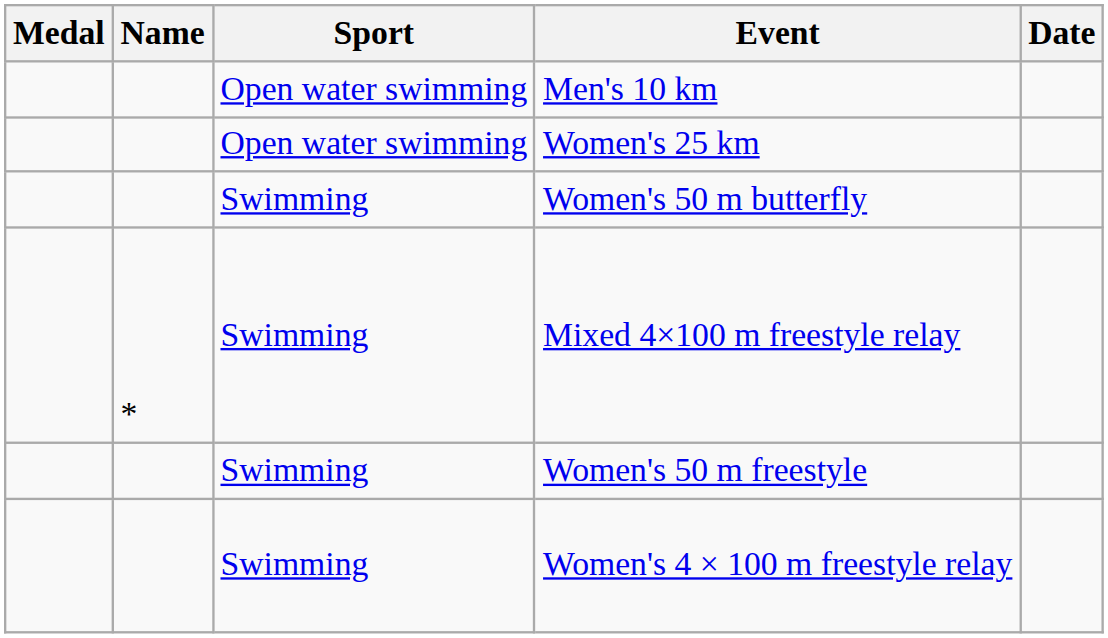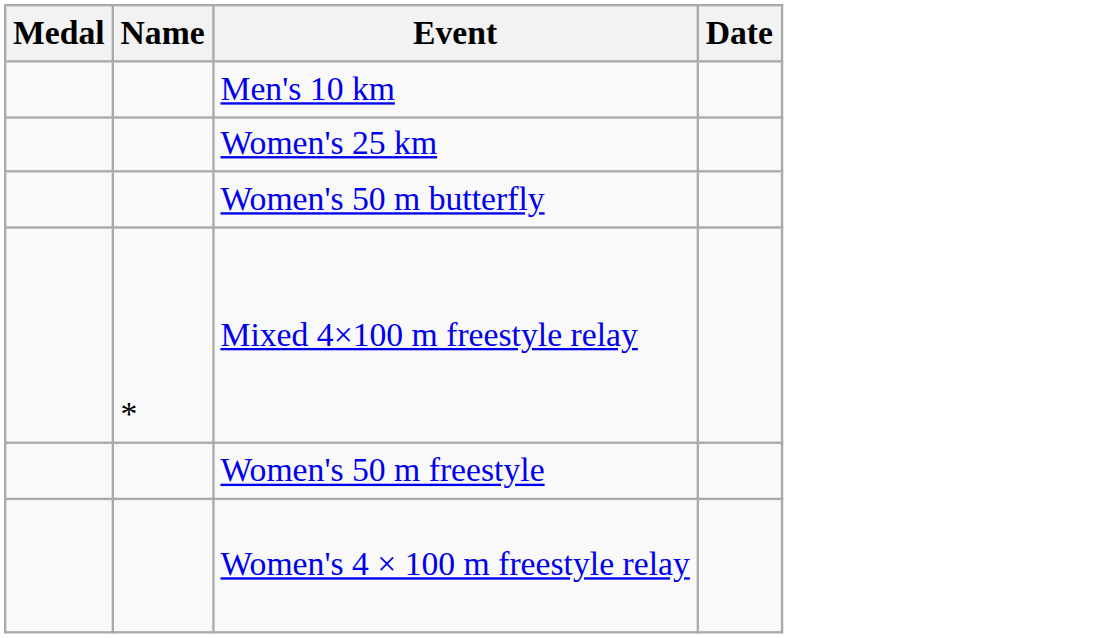- column: Sport | Open water swimming | Open water swimming | Swimming | Swimming | Swimming | Swimming
